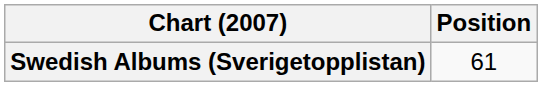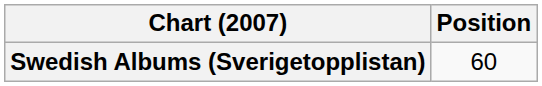Swedish Albums (Sverigetopplistan) | Position: 61 -> 60
